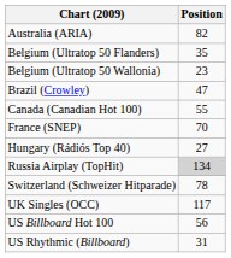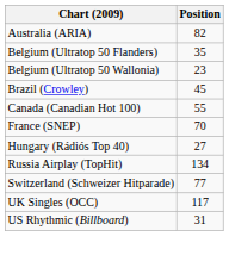Brazil (Crowley) | Position: 47 -> 45
Russia Airplay (TopHit) | Position: lightgrey background -> no background
Switzerland (Schweizer Hitparade) | Position: 78 -> 77
- row: US Billboard Hot 100 | 56
